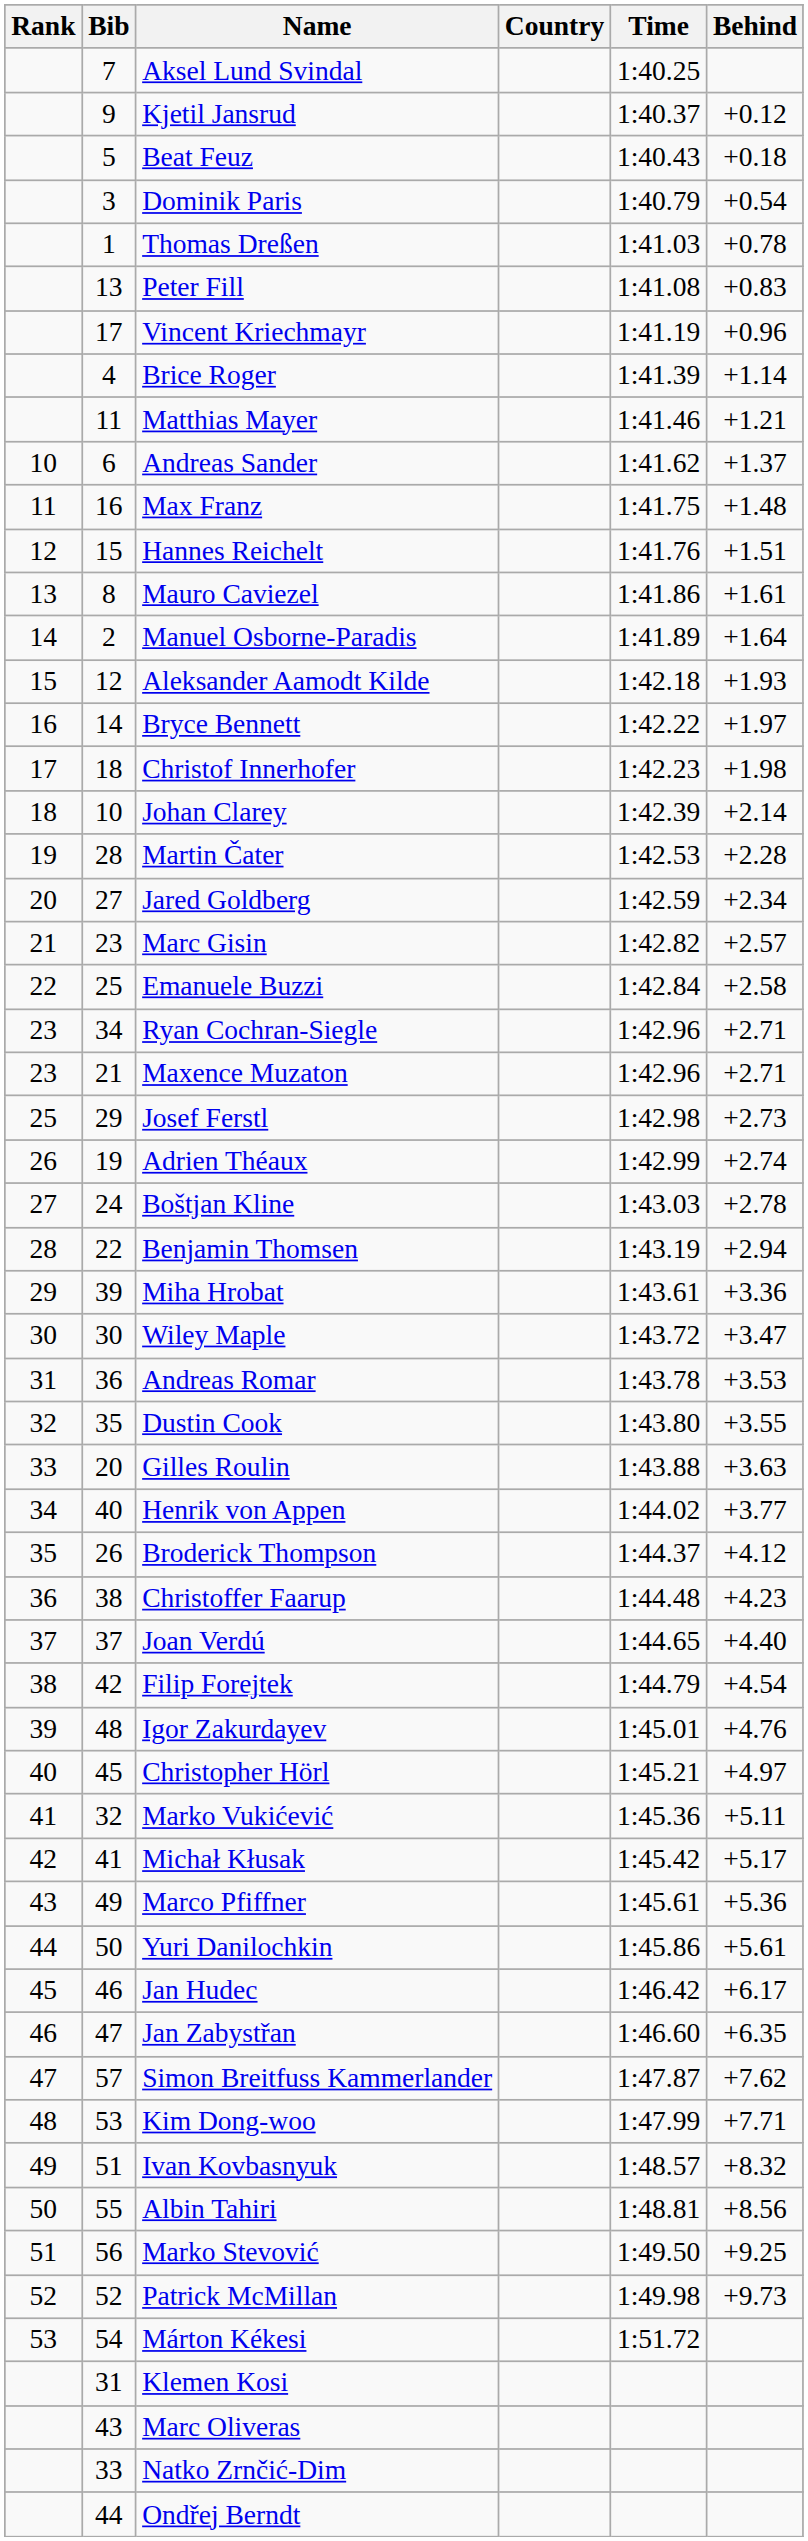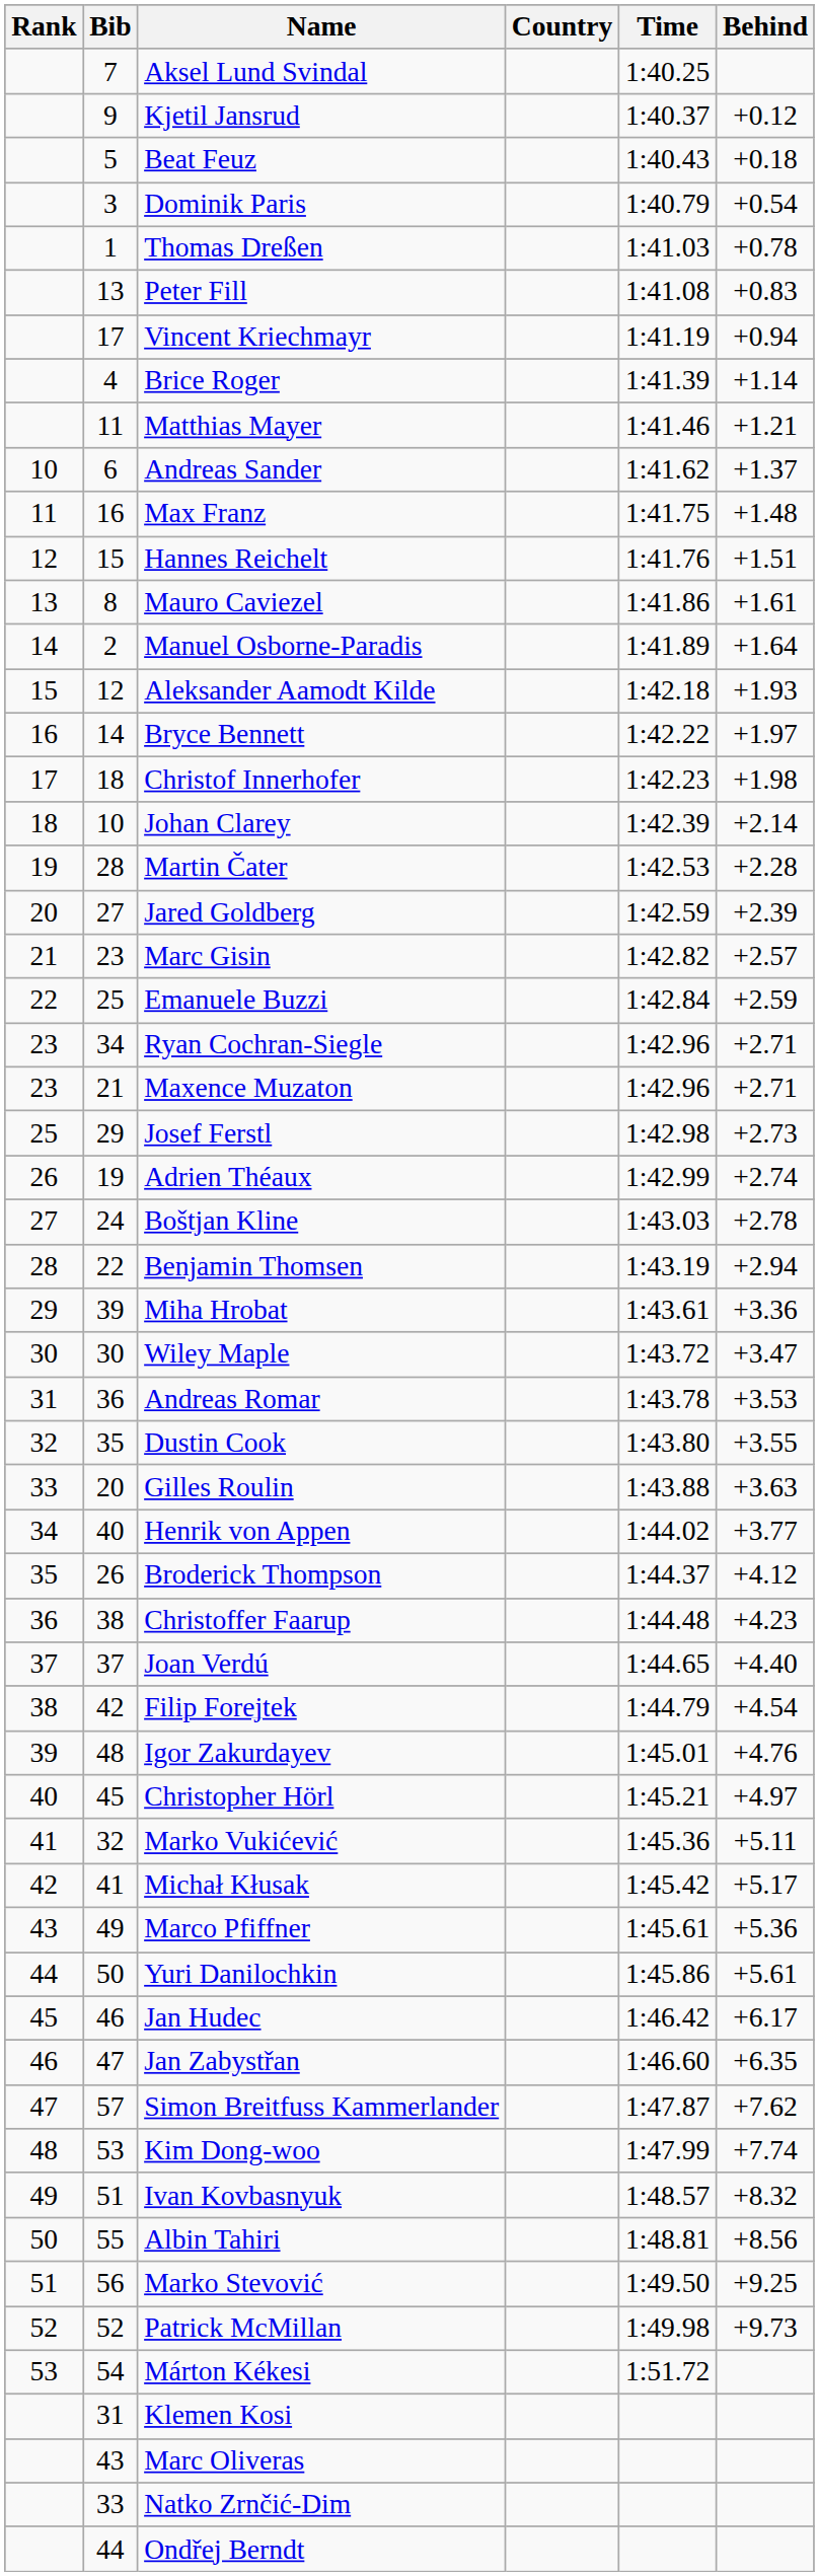Vincent Kriechmayr | Behind: +0.96 -> +0.94
Jared Goldberg | Behind: +2.34 -> +2.39
Emanuele Buzzi | Behind: +2.58 -> +2.59
Kim Dong-woo | Behind: +7.71 -> +7.74
